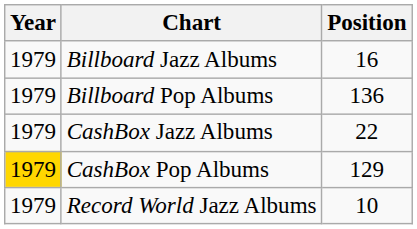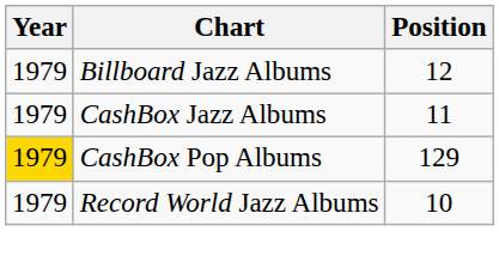Billboard Jazz Albums | Position: 16 -> 12
- row: 1979 | Billboard Pop Albums | 136
CashBox Jazz Albums | Position: 22 -> 11
